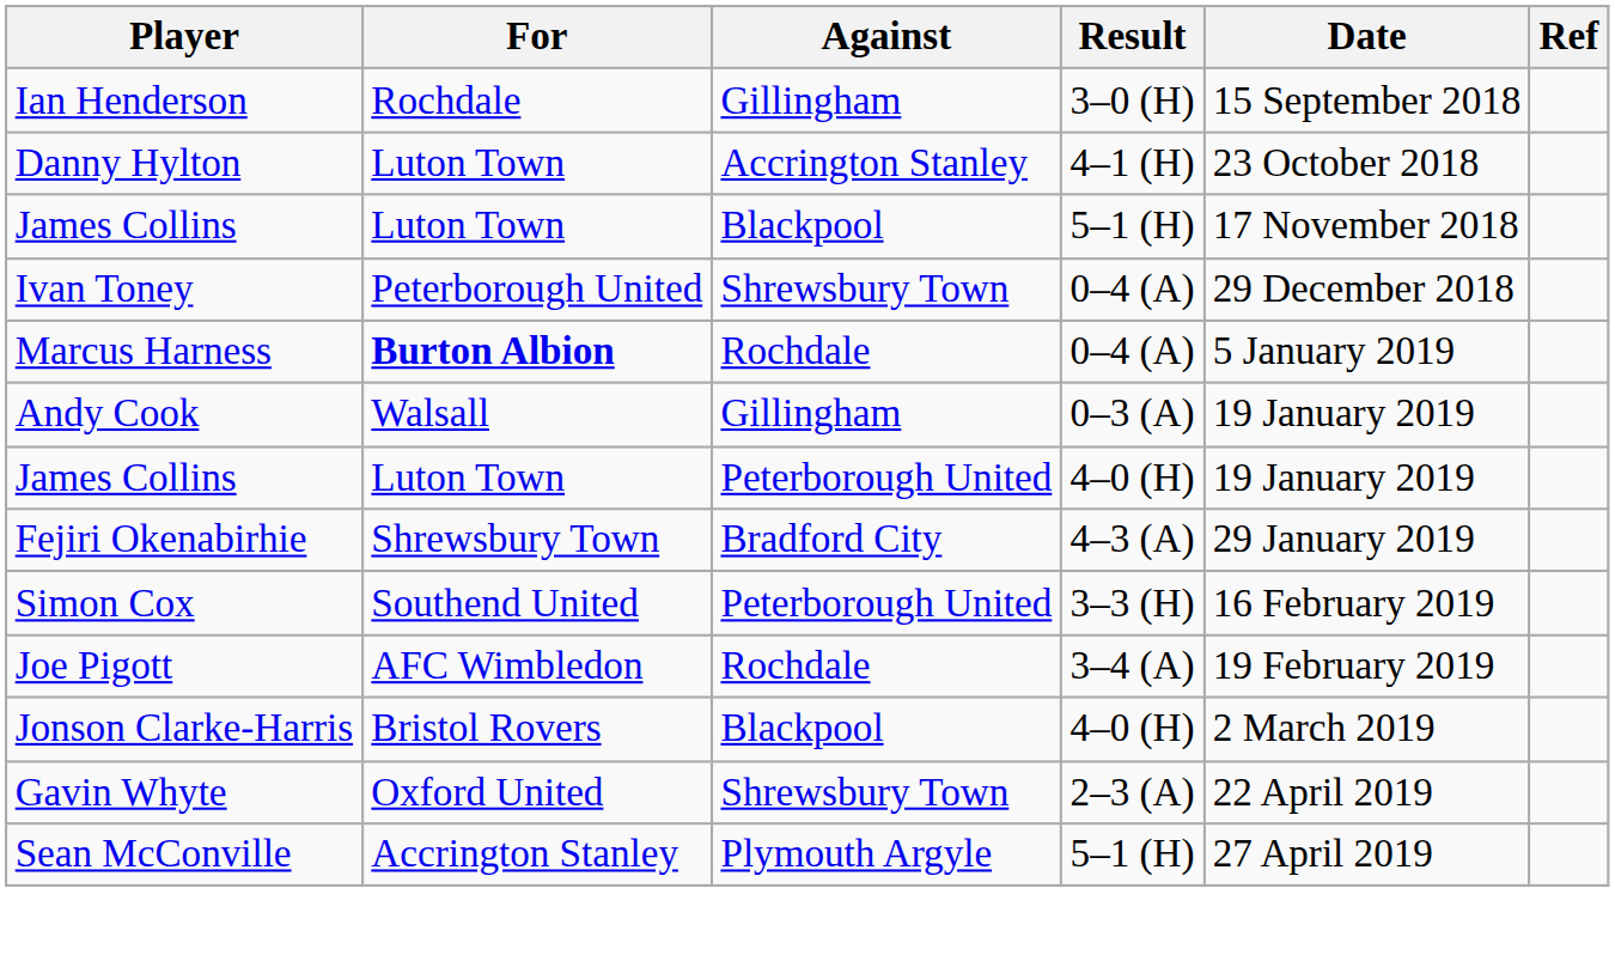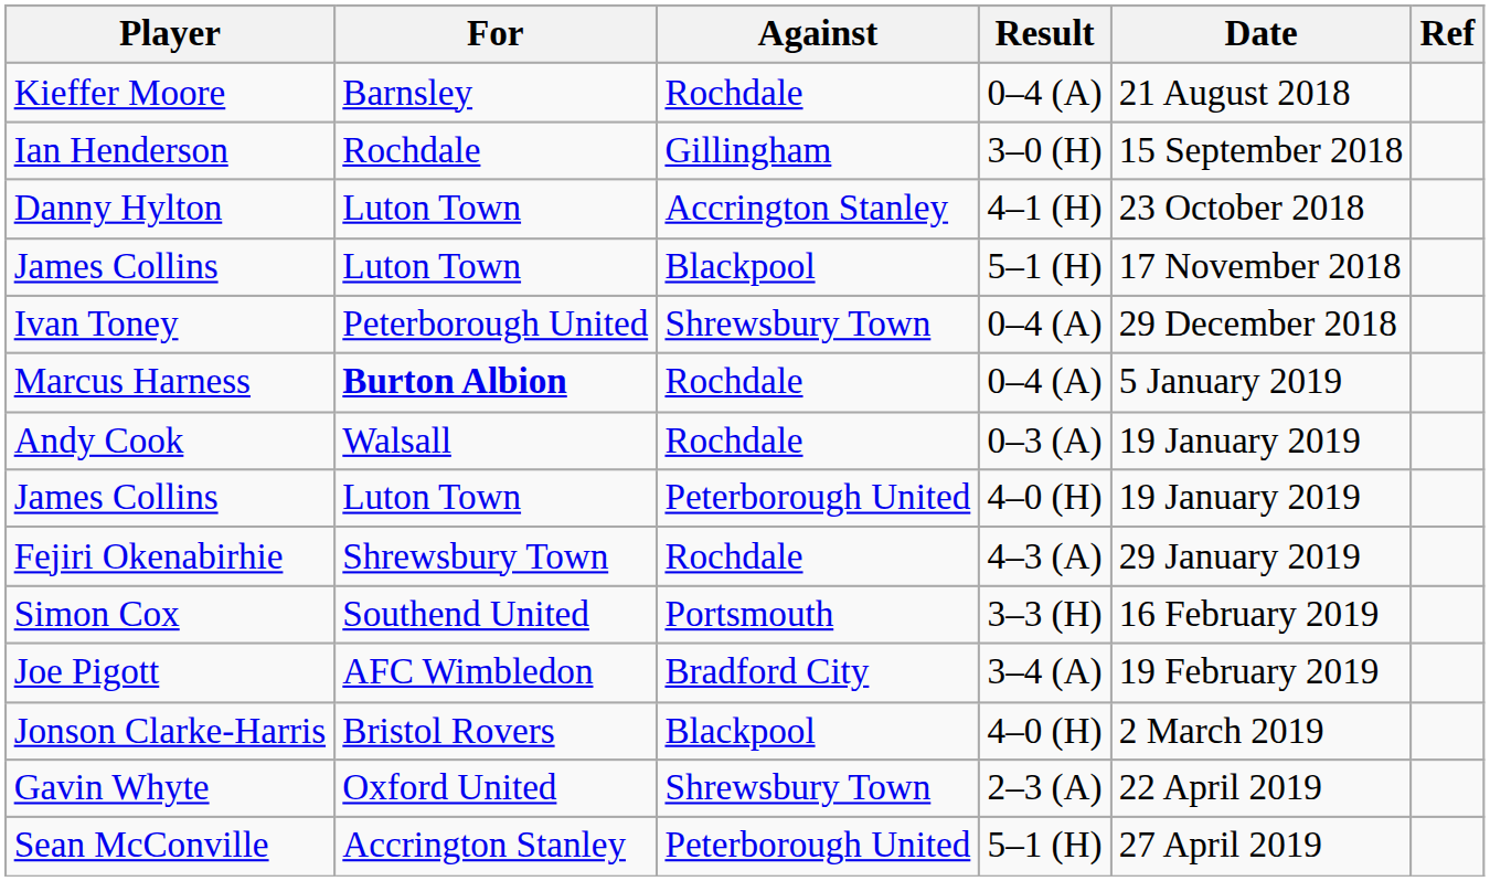+ row: Kieffer Moore | Barnsley | Rochdale | 0–4 (A) | 21 August 2018
Andy Cook | Against: Gillingham -> Rochdale
Fejiri Okenabirhie | Against: Bradford City -> Rochdale
Simon Cox | Against: Peterborough United -> Portsmouth
Joe Pigott | Against: Rochdale -> Bradford City
Sean McConville | Against: Plymouth Argyle -> Peterborough United
